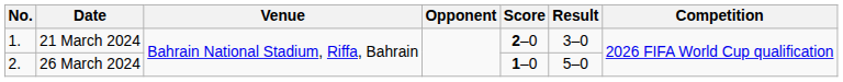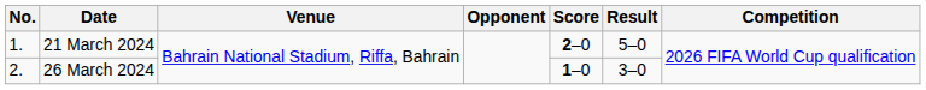21 March 2024 | Result: 3–0 -> 5–0
26 March 2024 | Result: 5–0 -> 3–0
